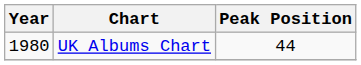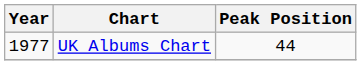UK Albums Chart | Year: 1980 -> 1977
